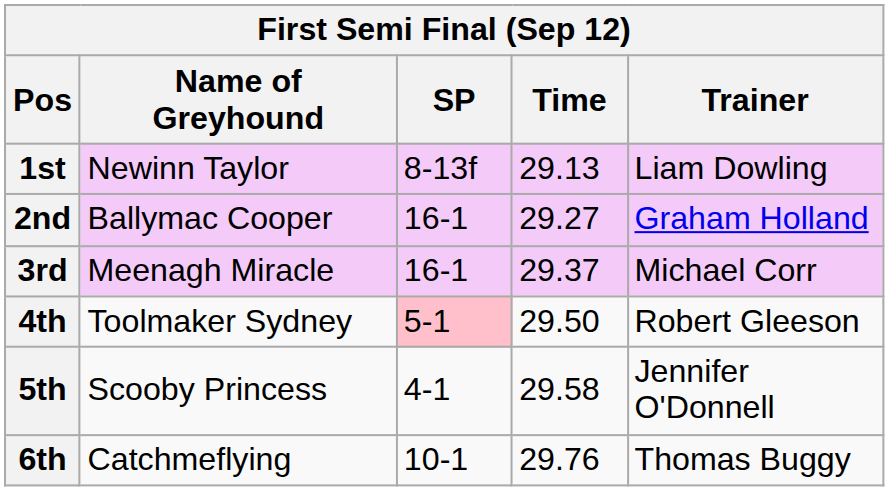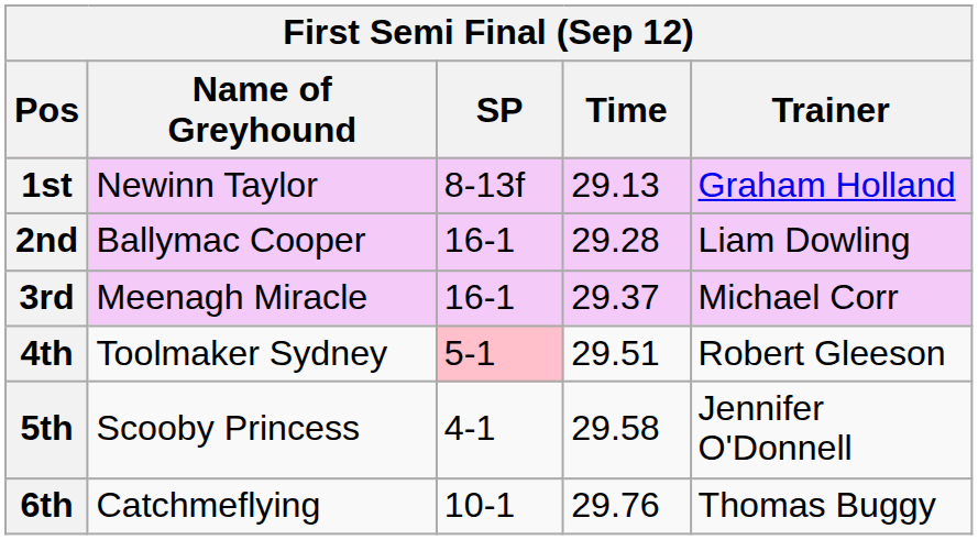1st | Trainer: Liam Dowling -> Graham Holland
2nd | Time: 29.27 -> 29.28
2nd | Trainer: Graham Holland -> Liam Dowling
4th | Time: 29.50 -> 29.51
